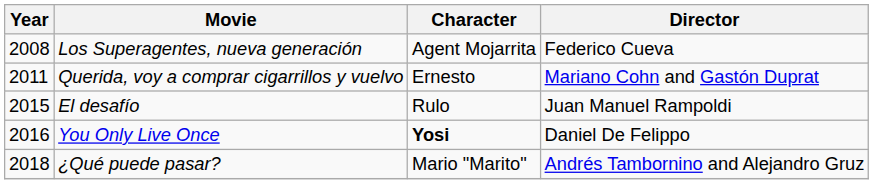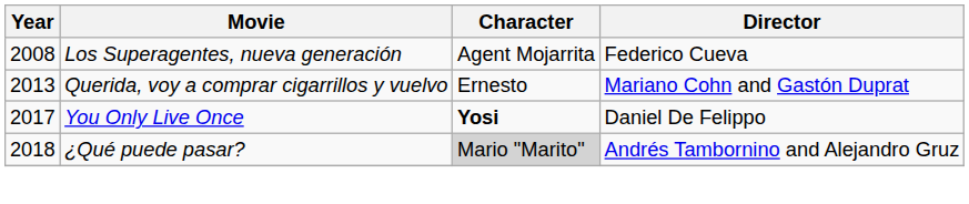Querida, voy a comprar cigarrillos y vuelvo | Year: 2011 -> 2013
- row: 2015 | El desafío | Rulo | Juan Manuel Rampoldi
You Only Live Once | Year: 2016 -> 2017
¿Qué puede pasar? | Character: no background -> lightgrey background
